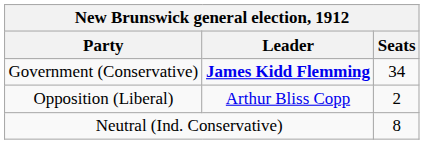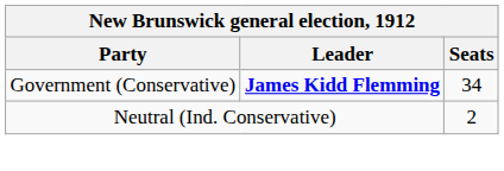- row: Opposition (Liberal) | Arthur Bliss Copp | 2
Neutral (Ind. Conservative) | Seats: 8 -> 2
